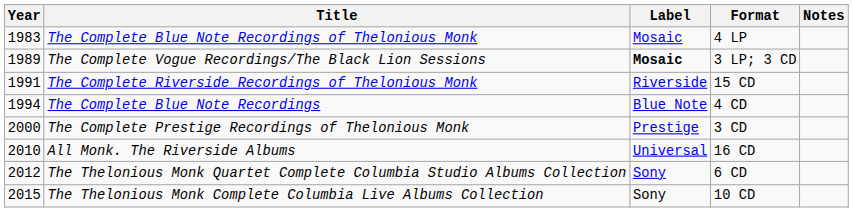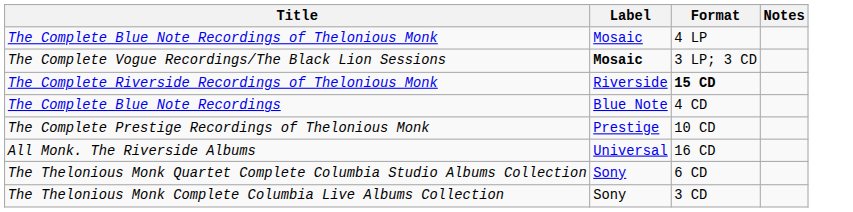- column: Year | 1983 | 1989 | 1991 | 1994 | 2000 | 2010 | 2012 | 2015
The Complete Riverside Recordings of Thelonious Monk | Format: normal -> bold
The Complete Prestige Recordings of Thelonious Monk | Format: 3 CD -> 10 CD
The Thelonious Monk Complete Columbia Live Albums Collection | Format: 10 CD -> 3 CD
